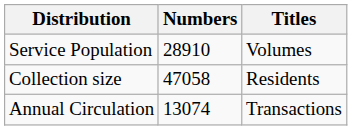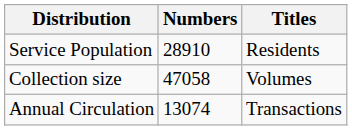Service Population | Titles: Volumes -> Residents
Collection size | Titles: Residents -> Volumes
